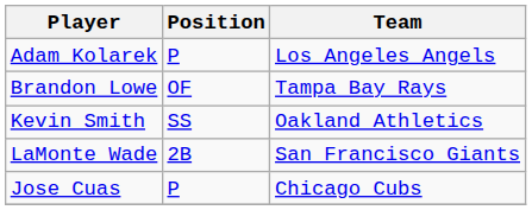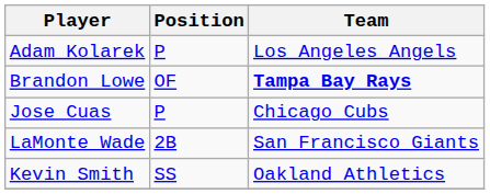Brandon Lowe | Team: normal -> bold
rows swapped: Kevin Smith <-> Jose Cuas
